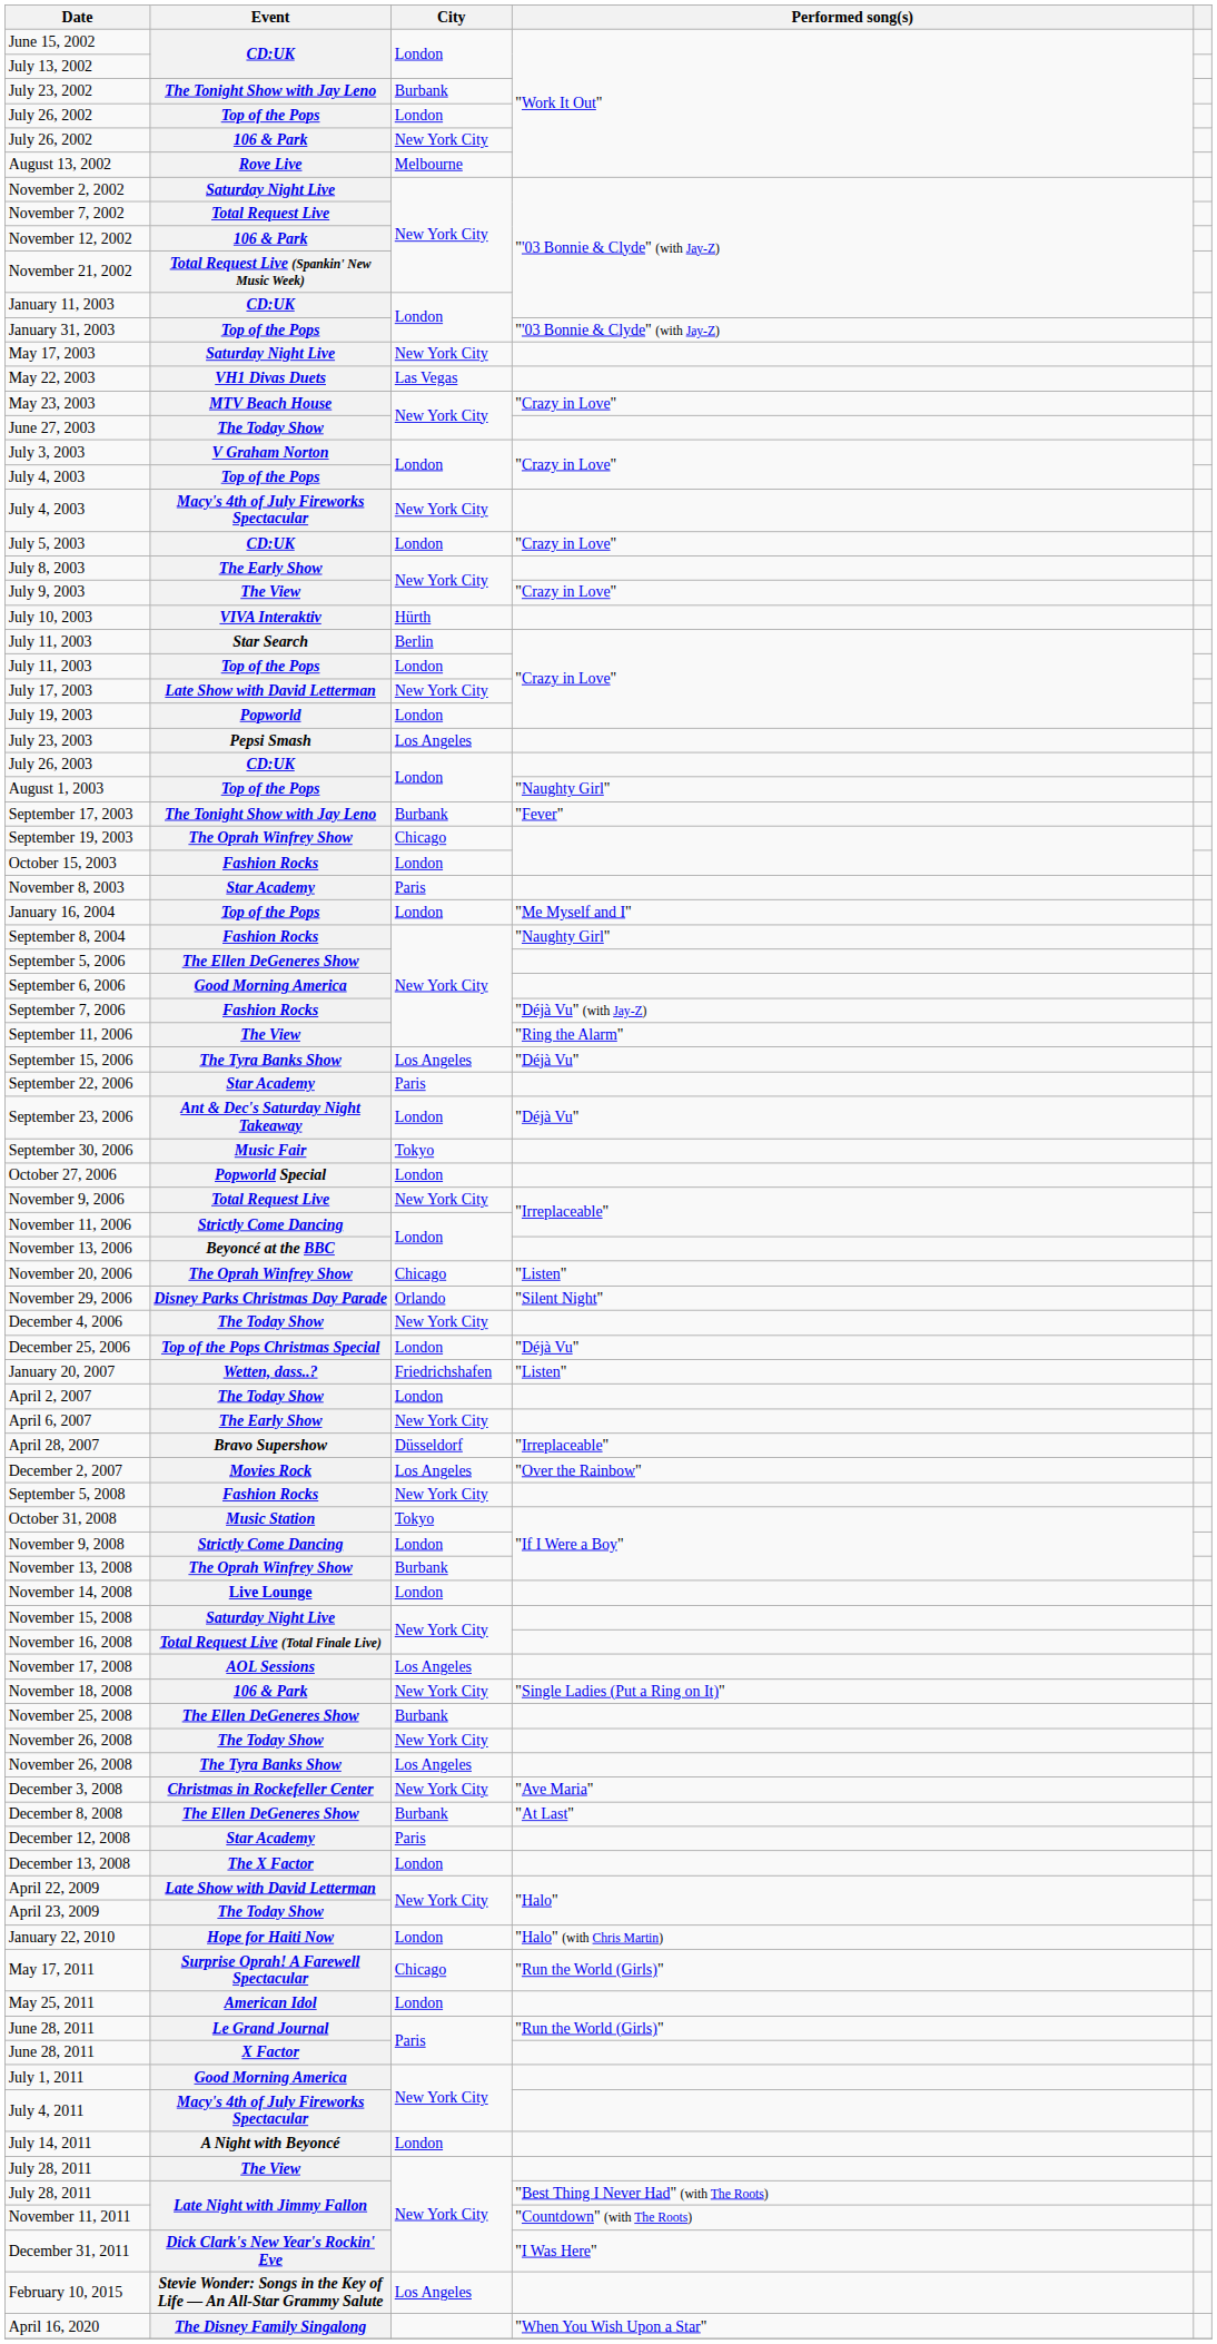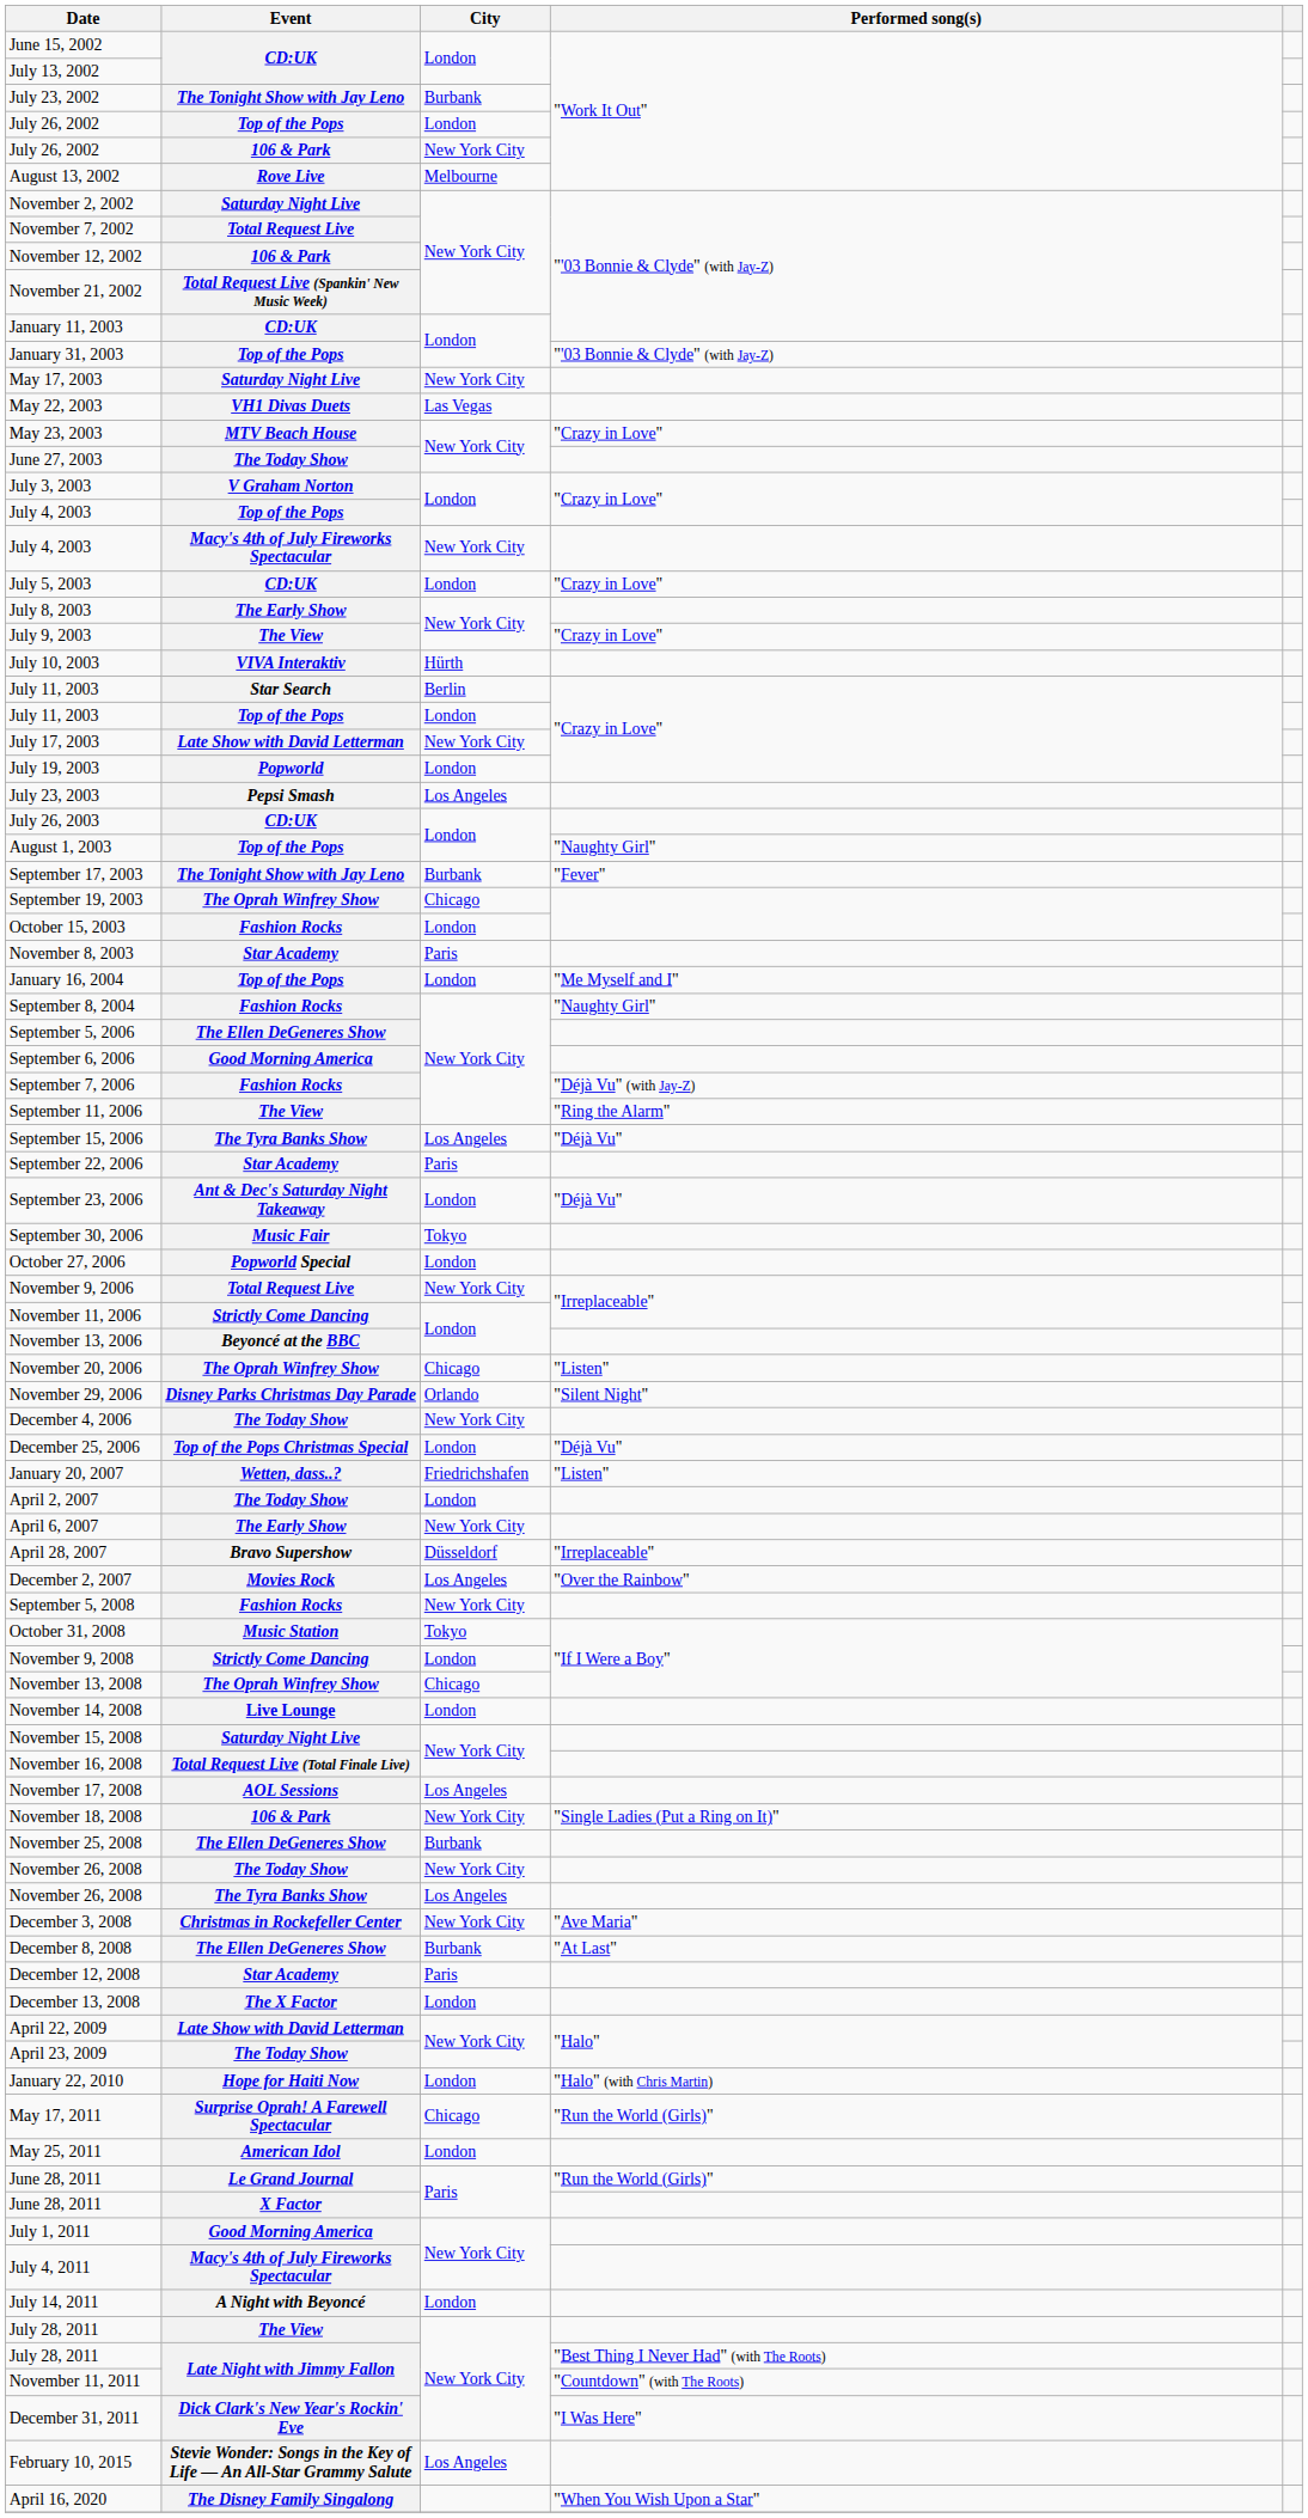November 13, 2008 | City: Burbank -> Chicago
